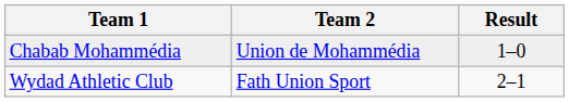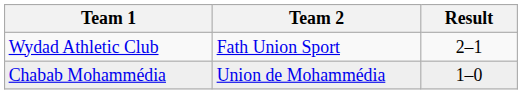rows swapped: Wydad Athletic Club <-> Chabab Mohammédia
